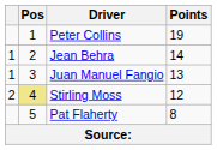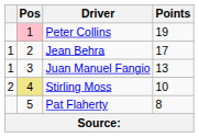Peter Collins | Pos: no background -> pink background
Jean Behra | Points: 14 -> 17
Stirling Moss | Points: 12 -> 10
